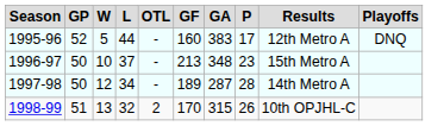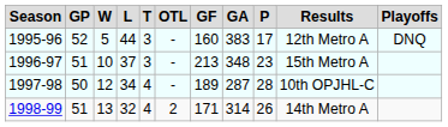+ column: T | 3 | 3 | 4 | 4
1996-97 | GP: 50 -> 51
1997-98 | Results: 14th Metro A -> 10th OPJHL-C
1998-99 | GF: 170 -> 171
1998-99 | GA: 315 -> 314
1998-99 | Results: 10th OPJHL-C -> 14th Metro A
